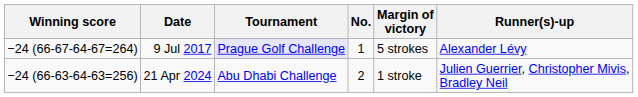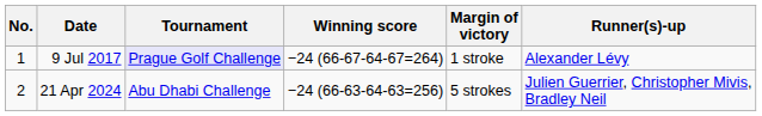columns swapped: No. <-> Winning score
9 Jul 2017 | Margin of victory: 5 strokes -> 1 stroke
21 Apr 2024 | Margin of victory: 1 stroke -> 5 strokes
